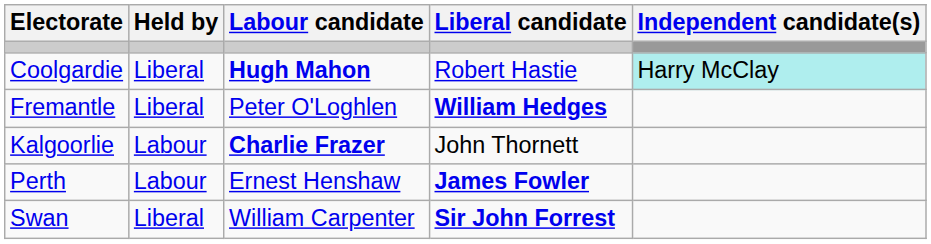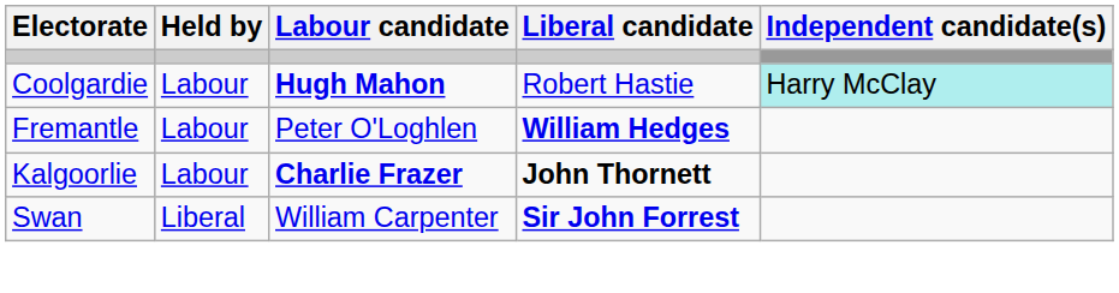Coolgardie | Held by: Liberal -> Labour
Fremantle | Held by: Liberal -> Labour
Kalgoorlie | Liberal candidate: normal -> bold
- row: Perth | Labour | Ernest Henshaw | James Fowler
